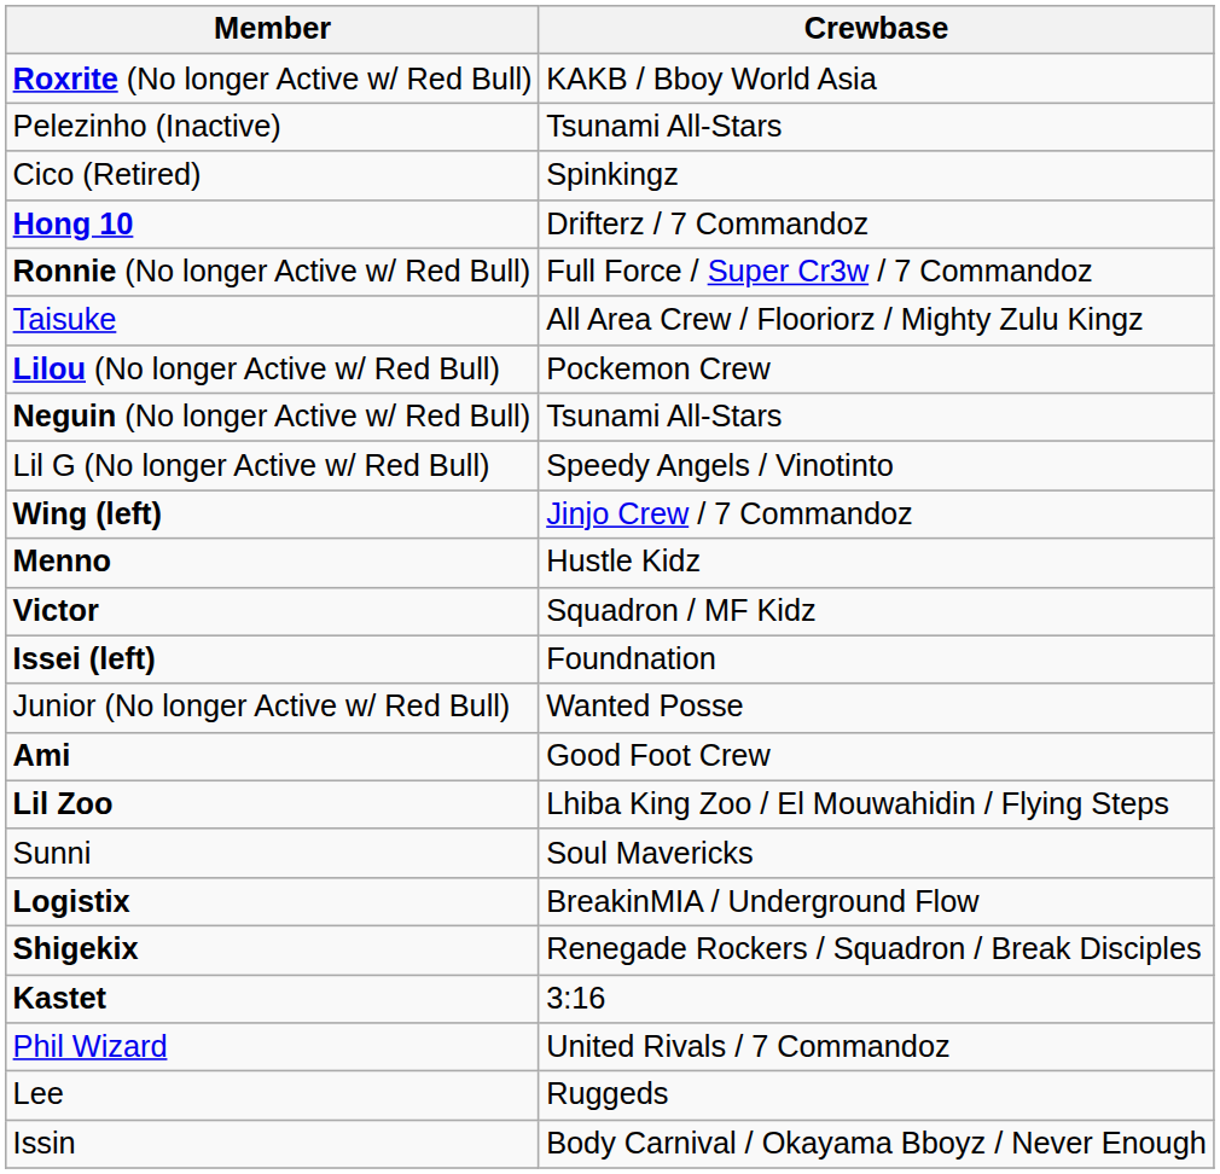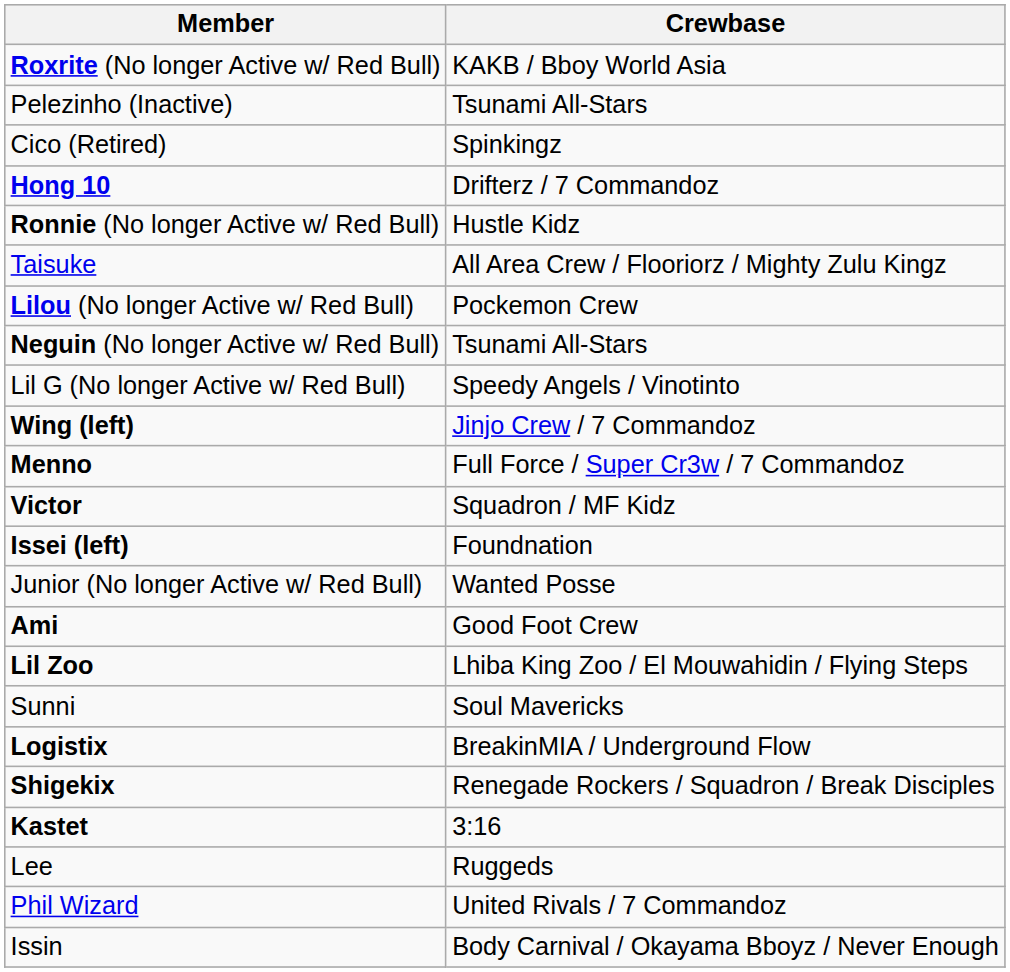Ronnie (No longer Active w/ Red Bull) | Crewbase: Full Force / Super Cr3w / 7 Commandoz -> Hustle Kidz
Menno | Crewbase: Hustle Kidz -> Full Force / Super Cr3w / 7 Commandoz
rows swapped: Phil Wizard <-> Lee
